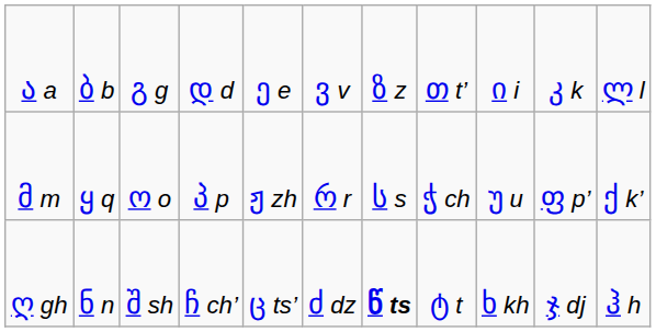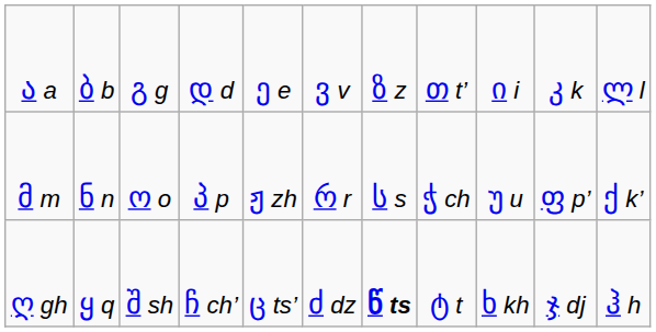მ m | column 2: ყ q -> ნ n
ღ gh | column 2: ნ n -> ყ q
